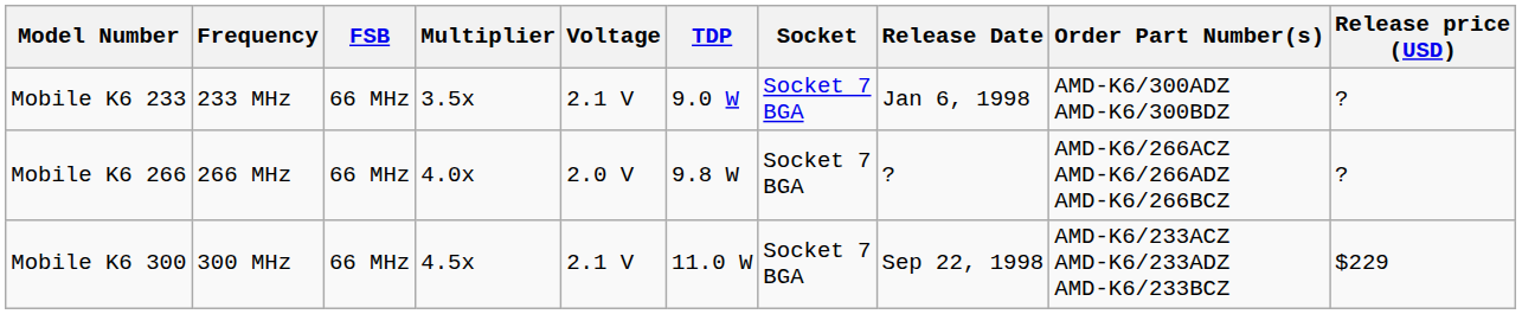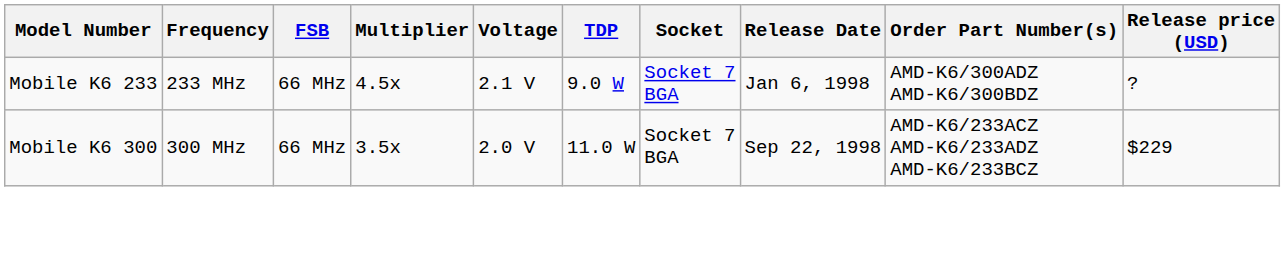Mobile K6 233 | Multiplier: 3.5x -> 4.5x
- row: Mobile K6 266 | 266 MHz | 66 MHz | 4.0x | 2.0 V | 9.8 W | Socket 7 BGA | ? | AMD-K6/266ACZ AMD-K6/266ADZ AMD-K6/266BCZ | ?
Mobile K6 300 | Multiplier: 4.5x -> 3.5x
Mobile K6 300 | Voltage: 2.1 V -> 2.0 V
